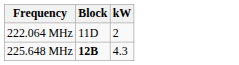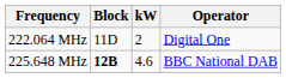+ column: Operator | Digital One | BBC National DAB
225.648 MHz | kW: 4.3 -> 4.6
